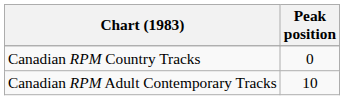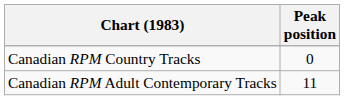Canadian RPM Adult Contemporary Tracks | Peak position: 10 -> 11
